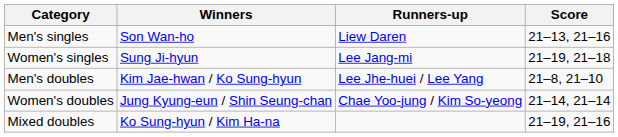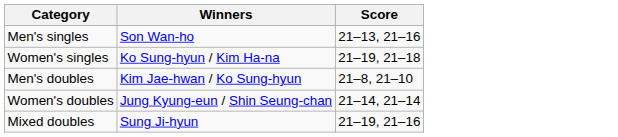- column: Runners-up | Liew Daren | Lee Jang-mi | Lee Jhe-huei / Lee Yang | Chae Yoo-jung / Kim So-yeong
Women's singles | Winners: Sung Ji-hyun -> Ko Sung-hyun / Kim Ha-na
Mixed doubles | Winners: Ko Sung-hyun / Kim Ha-na -> Sung Ji-hyun
